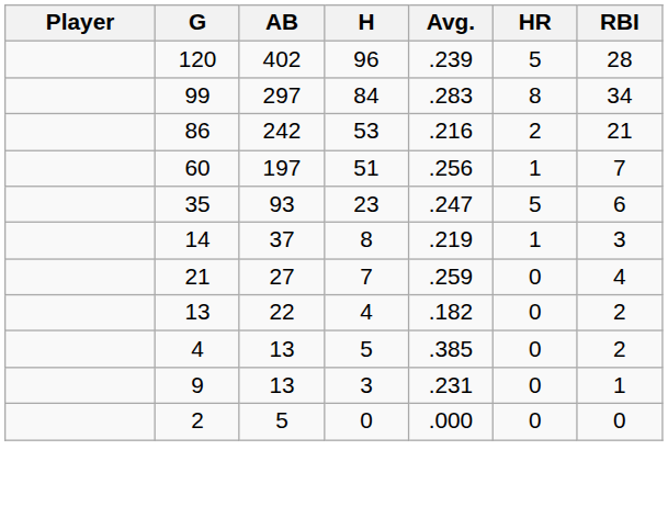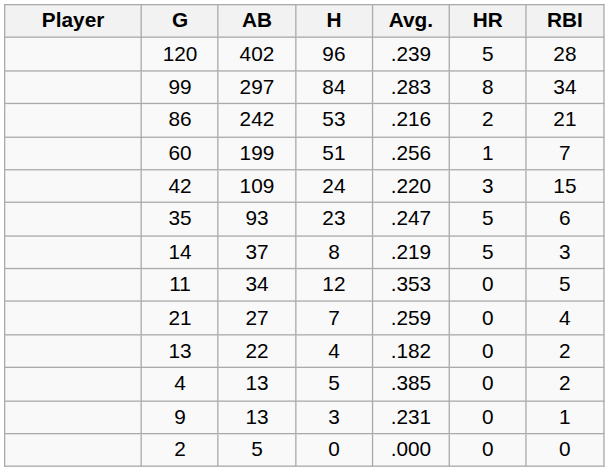60 | AB: 197 -> 199
+ row: 42 | 109 | 24 | .220 | 3 | 15
14 | HR: 1 -> 5
+ row: 11 | 34 | 12 | .353 | 0 | 5
